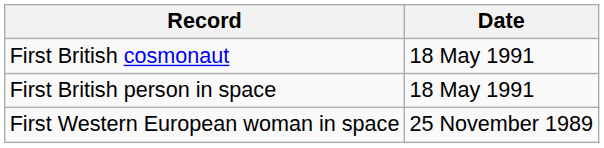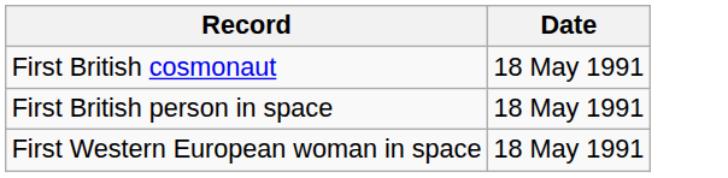First Western European woman in space | Date: 25 November 1989 -> 18 May 1991
